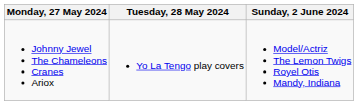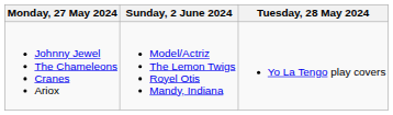columns swapped: Tuesday, 28 May 2024 <-> Sunday, 2 June 2024
